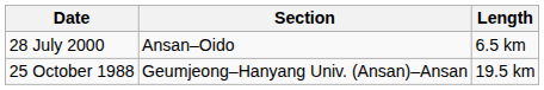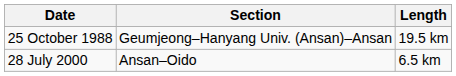rows swapped: 25 October 1988 <-> 28 July 2000
